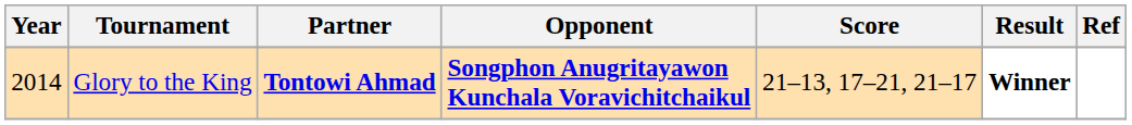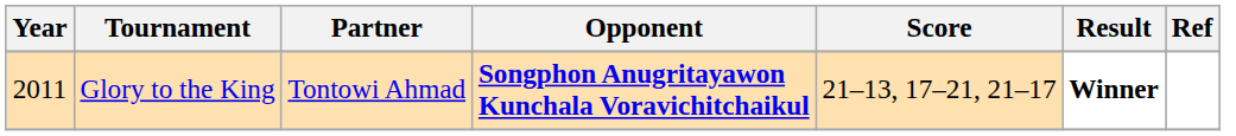Glory to the King | Year: 2014 -> 2011
Glory to the King | Partner: bold -> normal
